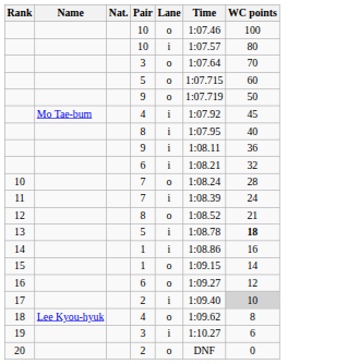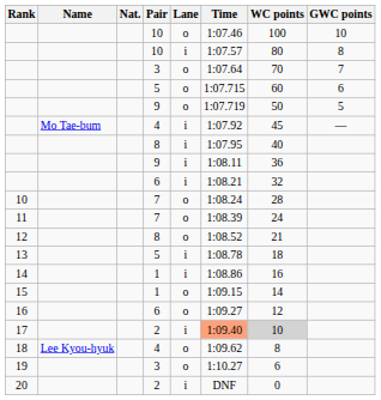+ column: GWC points | 10 | 8 | 7 | 6 | 5 | —
11 | Lane: i -> o
13 | WC points: bold -> normal
17 | Time: no background -> lightsalmon background
19 | Lane: i -> o
20 | Lane: o -> i
